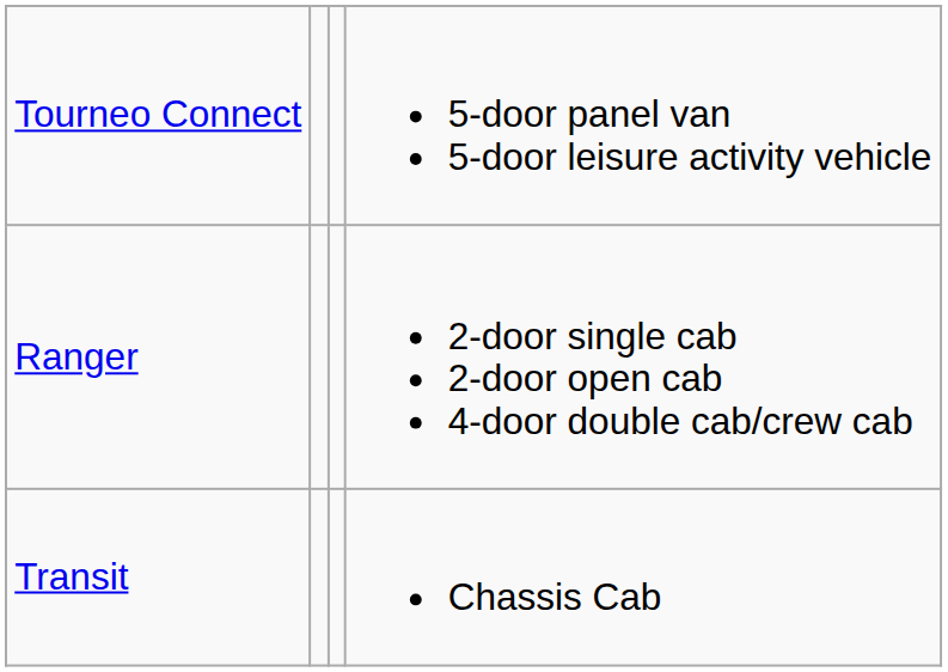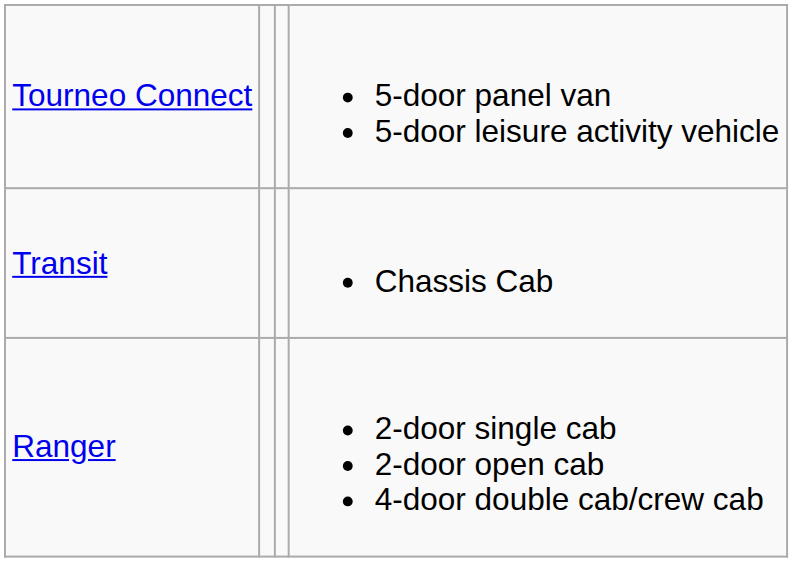rows swapped: Transit <-> Ranger
